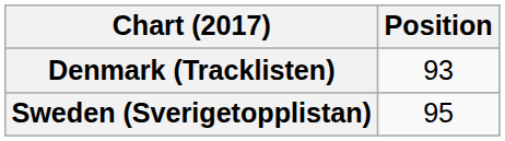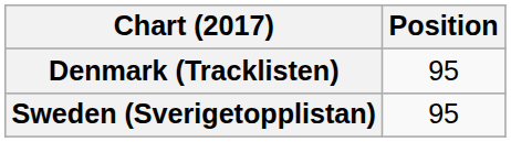Denmark (Tracklisten) | Position: 93 -> 95
